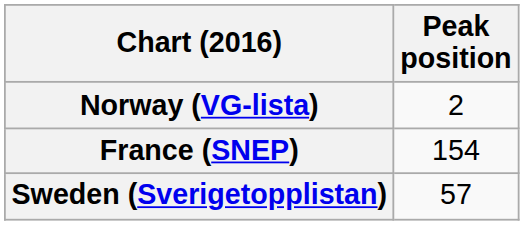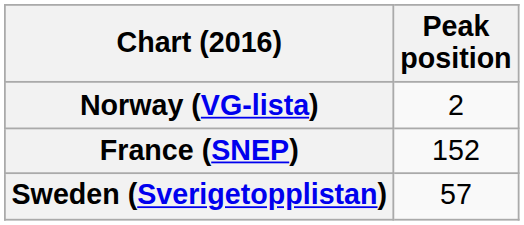France (SNEP) | Peak position: 154 -> 152
